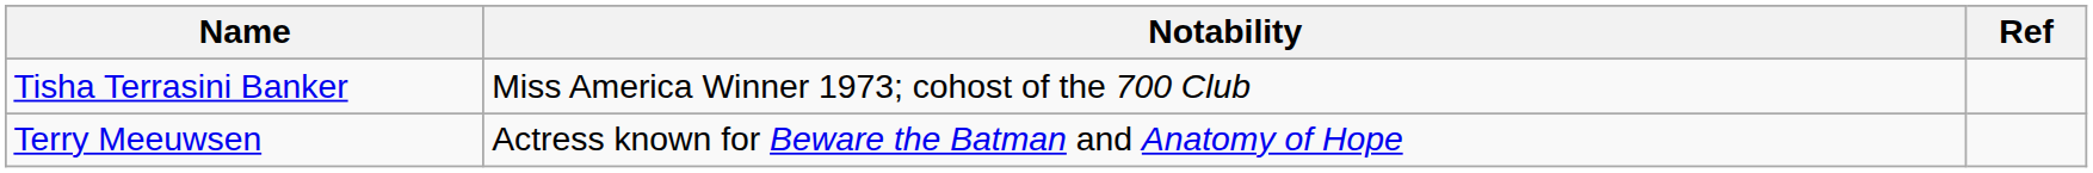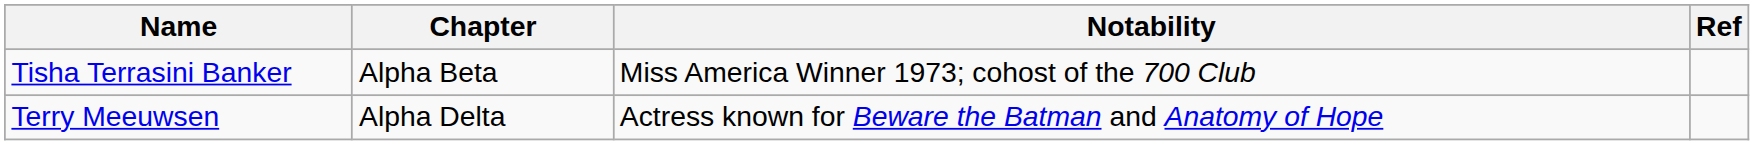+ column: Chapter | Alpha Beta | Alpha Delta
